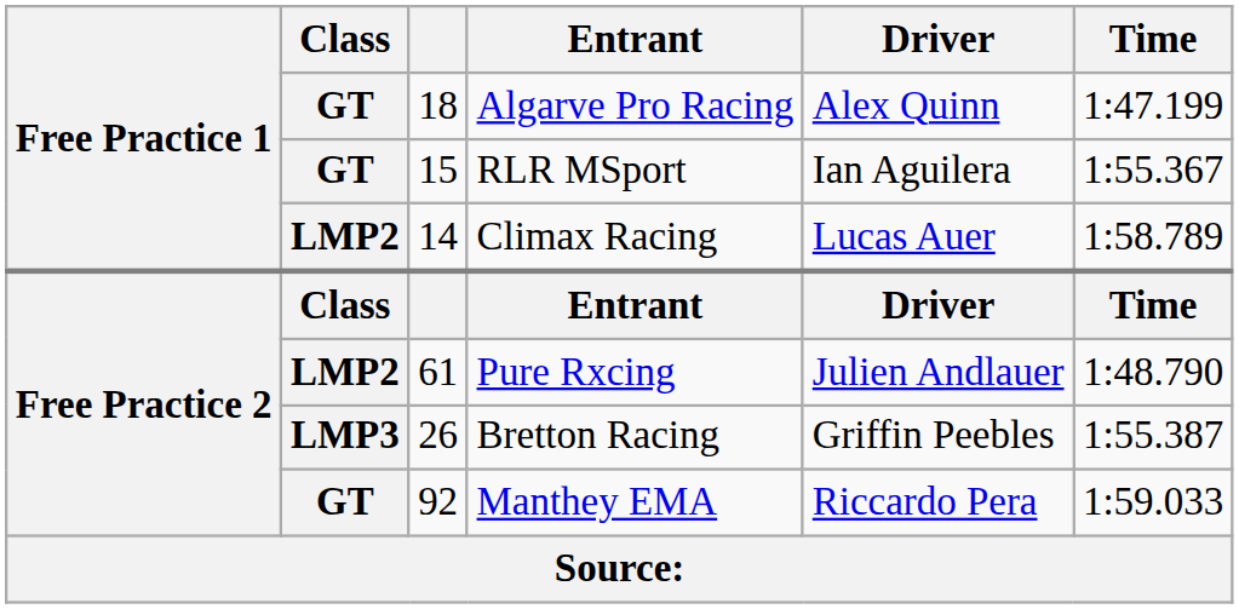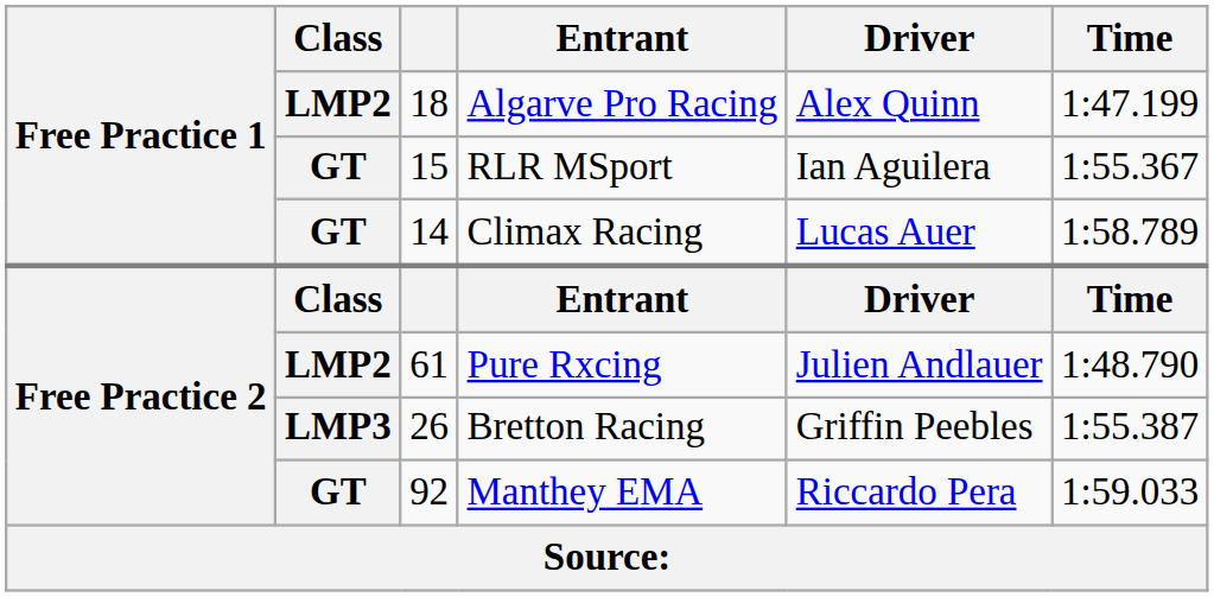Algarve Pro Racing | Class: GT -> LMP2
Climax Racing | Class: LMP2 -> GT
